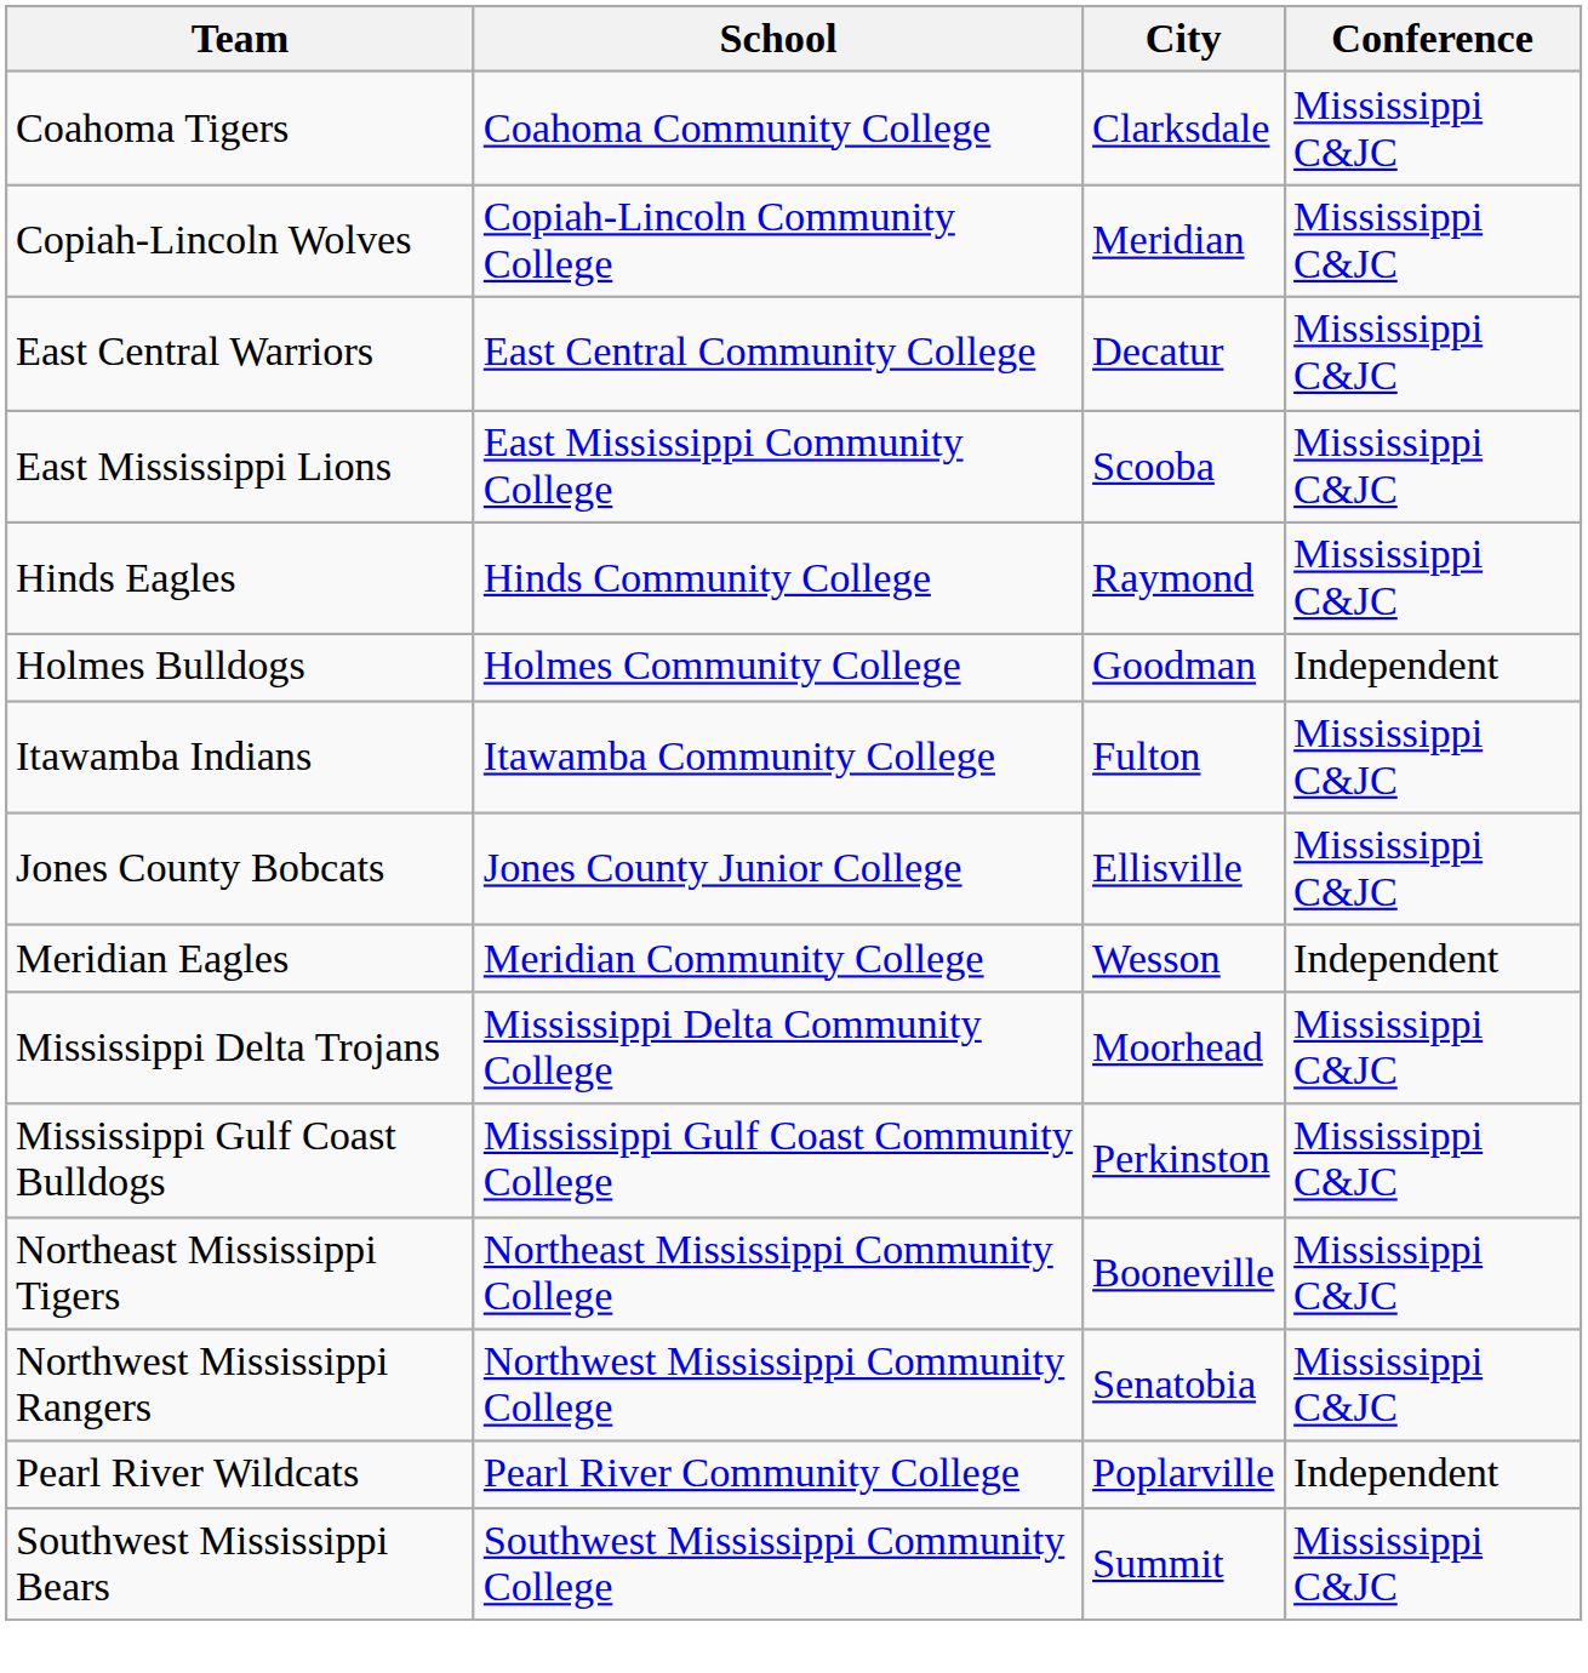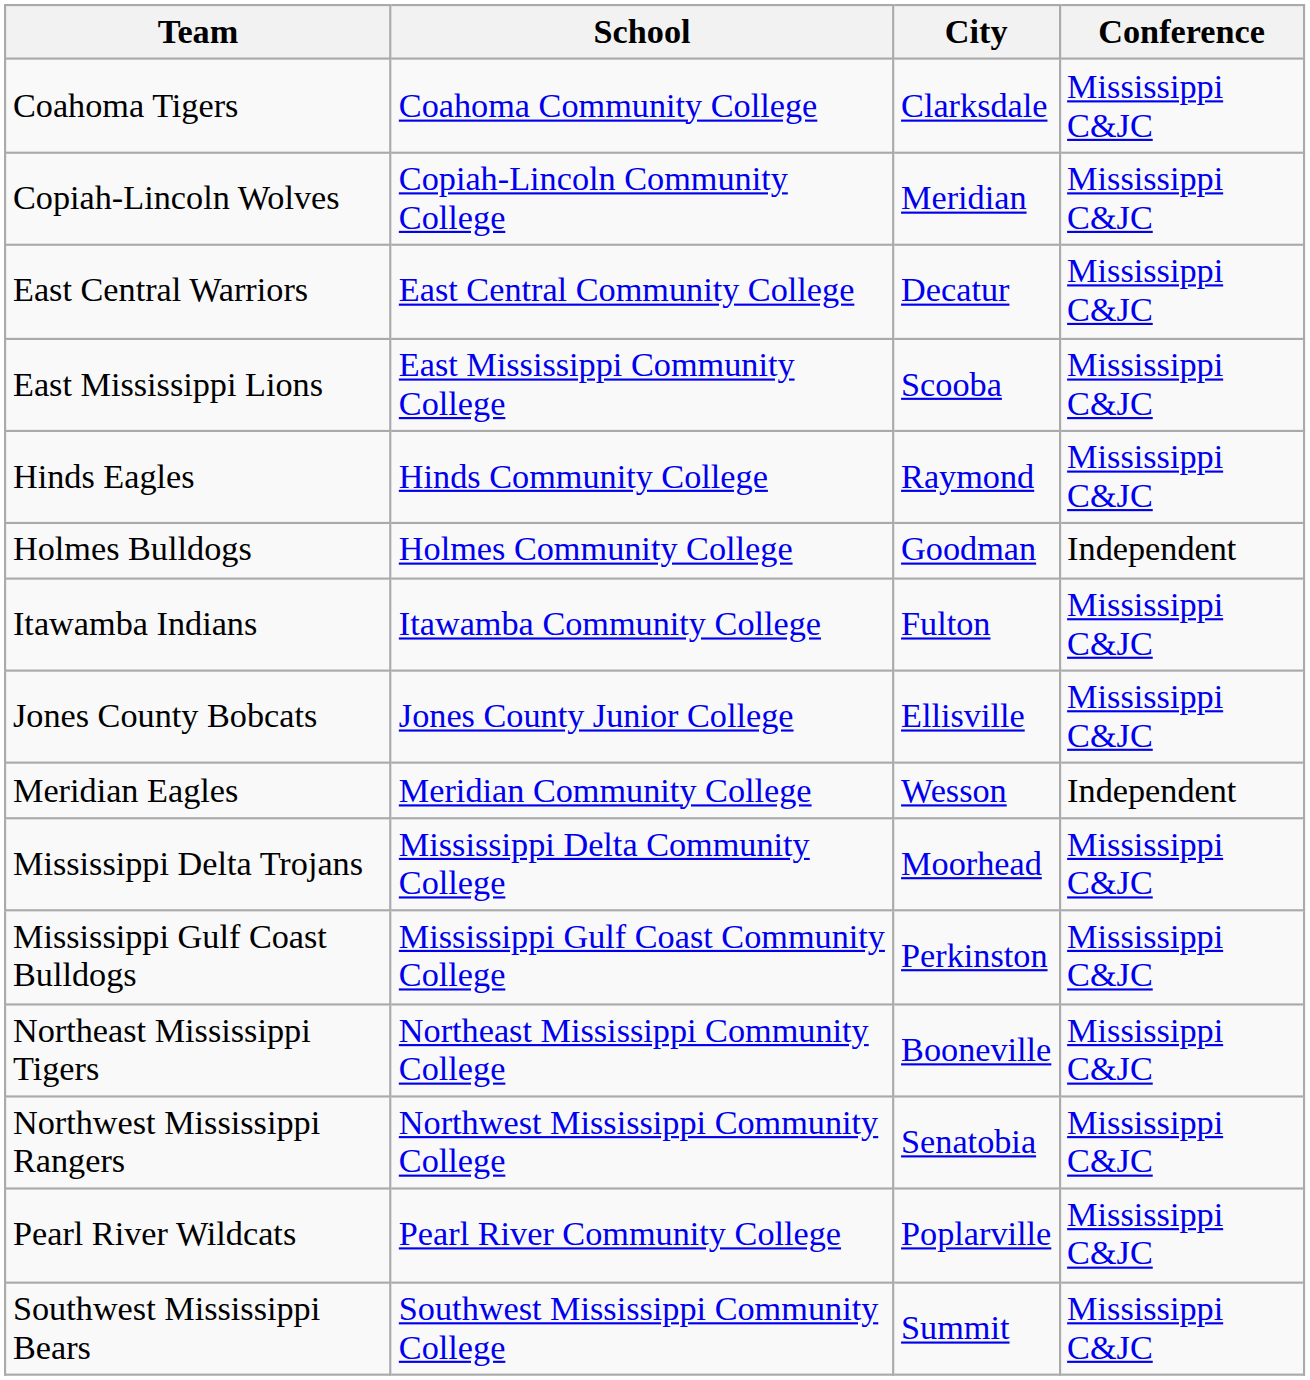Pearl River Wildcats | Conference: Independent -> Mississippi C&JC
